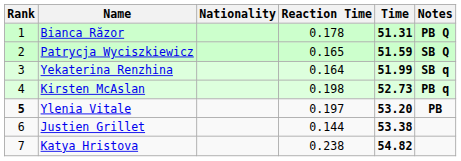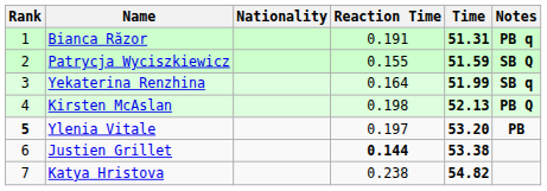Bianca Răzor | Reaction Time: 0.178 -> 0.191
Bianca Răzor | Notes: PB Q -> PB q
Patrycja Wyciszkiewicz | Reaction Time: 0.165 -> 0.155
Kirsten McAslan | Time: 52.73 -> 52.13
Kirsten McAslan | Notes: PB q -> PB Q
Justien Grillet | Reaction Time: normal -> bold
